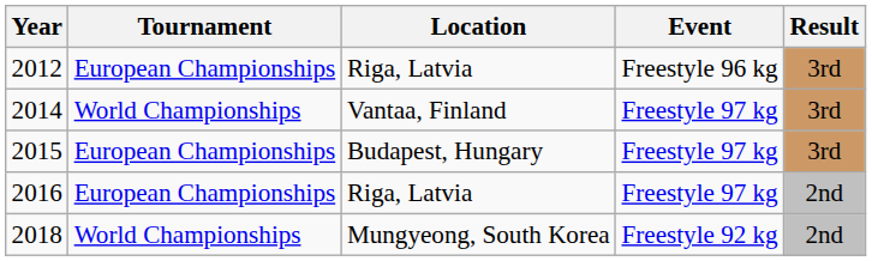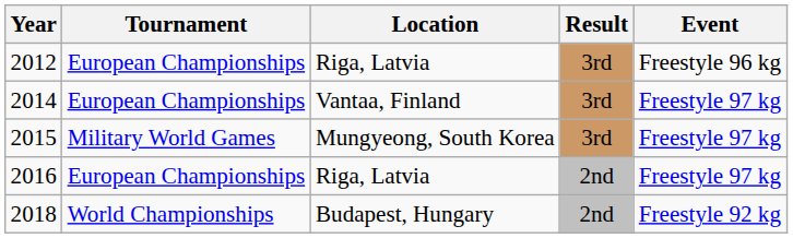columns swapped: Result <-> Event
2014 | Tournament: World Championships -> European Championships
2015 | Tournament: European Championships -> Military World Games
2015 | Location: Budapest, Hungary -> Mungyeong, South Korea
2018 | Location: Mungyeong, South Korea -> Budapest, Hungary
